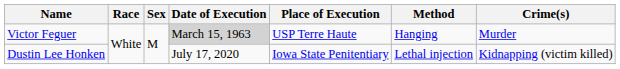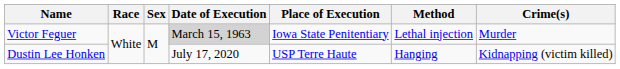Victor Feguer | Place of Execution: USP Terre Haute -> Iowa State Penitentiary
Victor Feguer | Method: Hanging -> Lethal injection
Dustin Lee Honken | Place of Execution: Iowa State Penitentiary -> USP Terre Haute
Dustin Lee Honken | Method: Lethal injection -> Hanging
